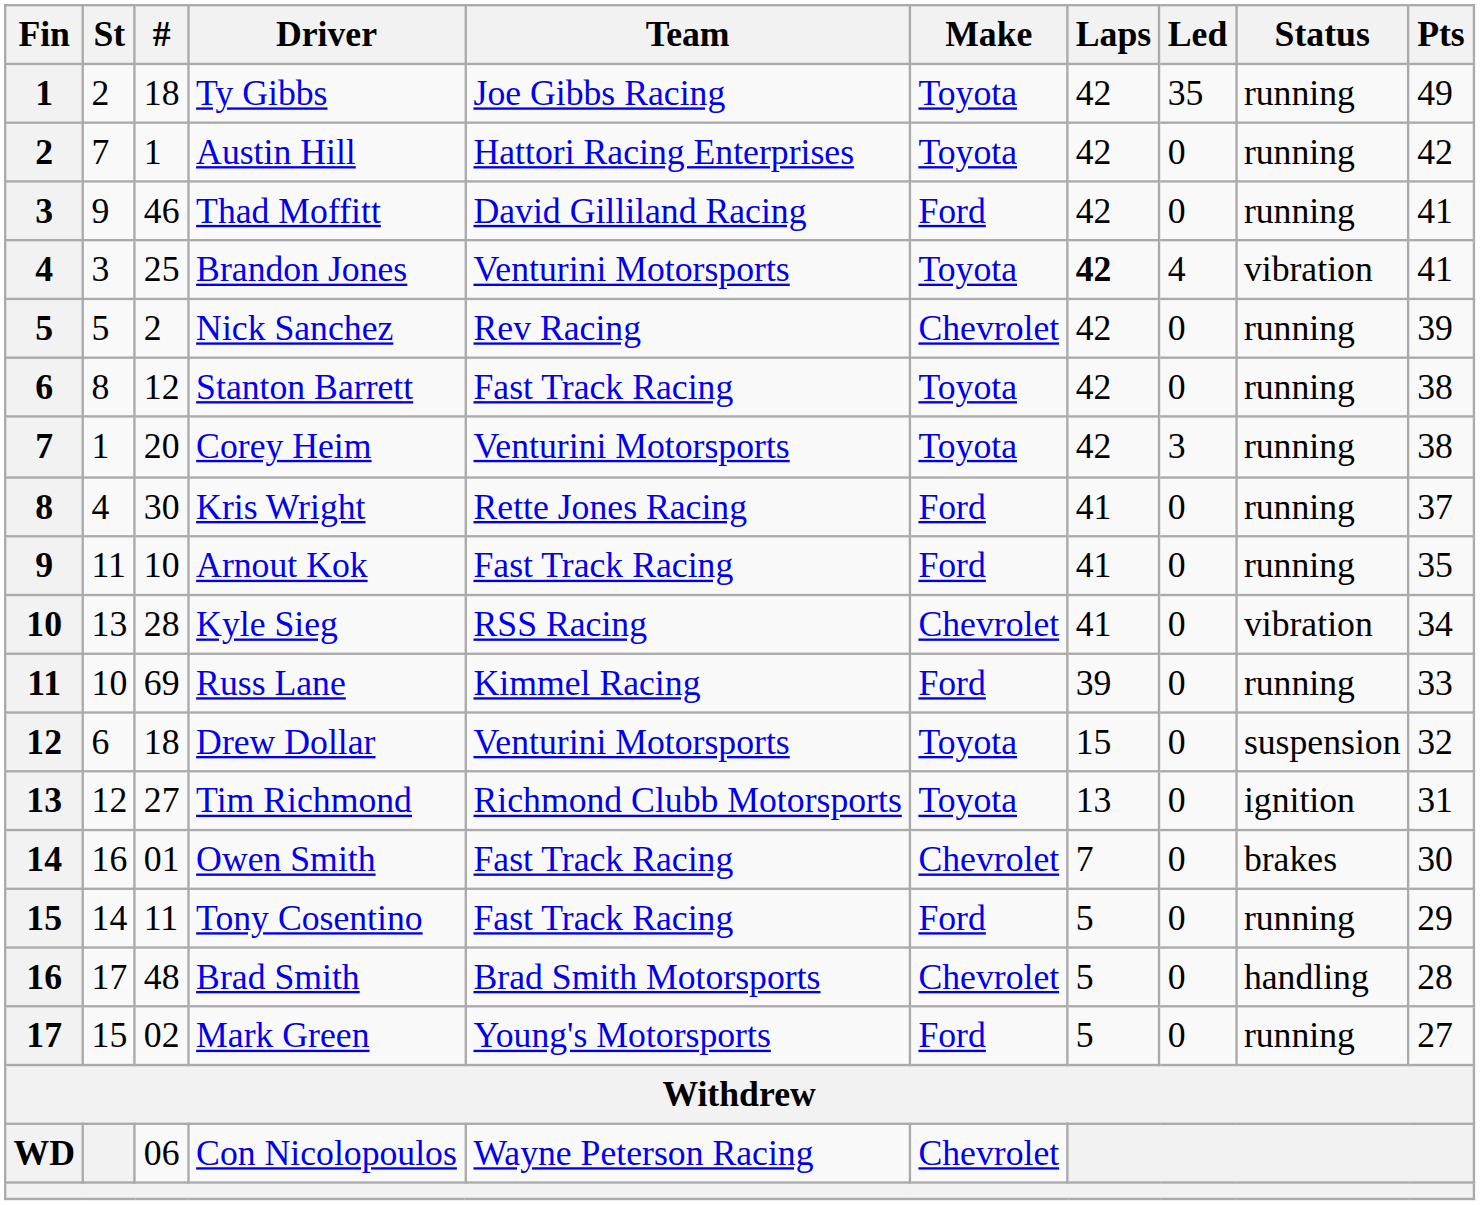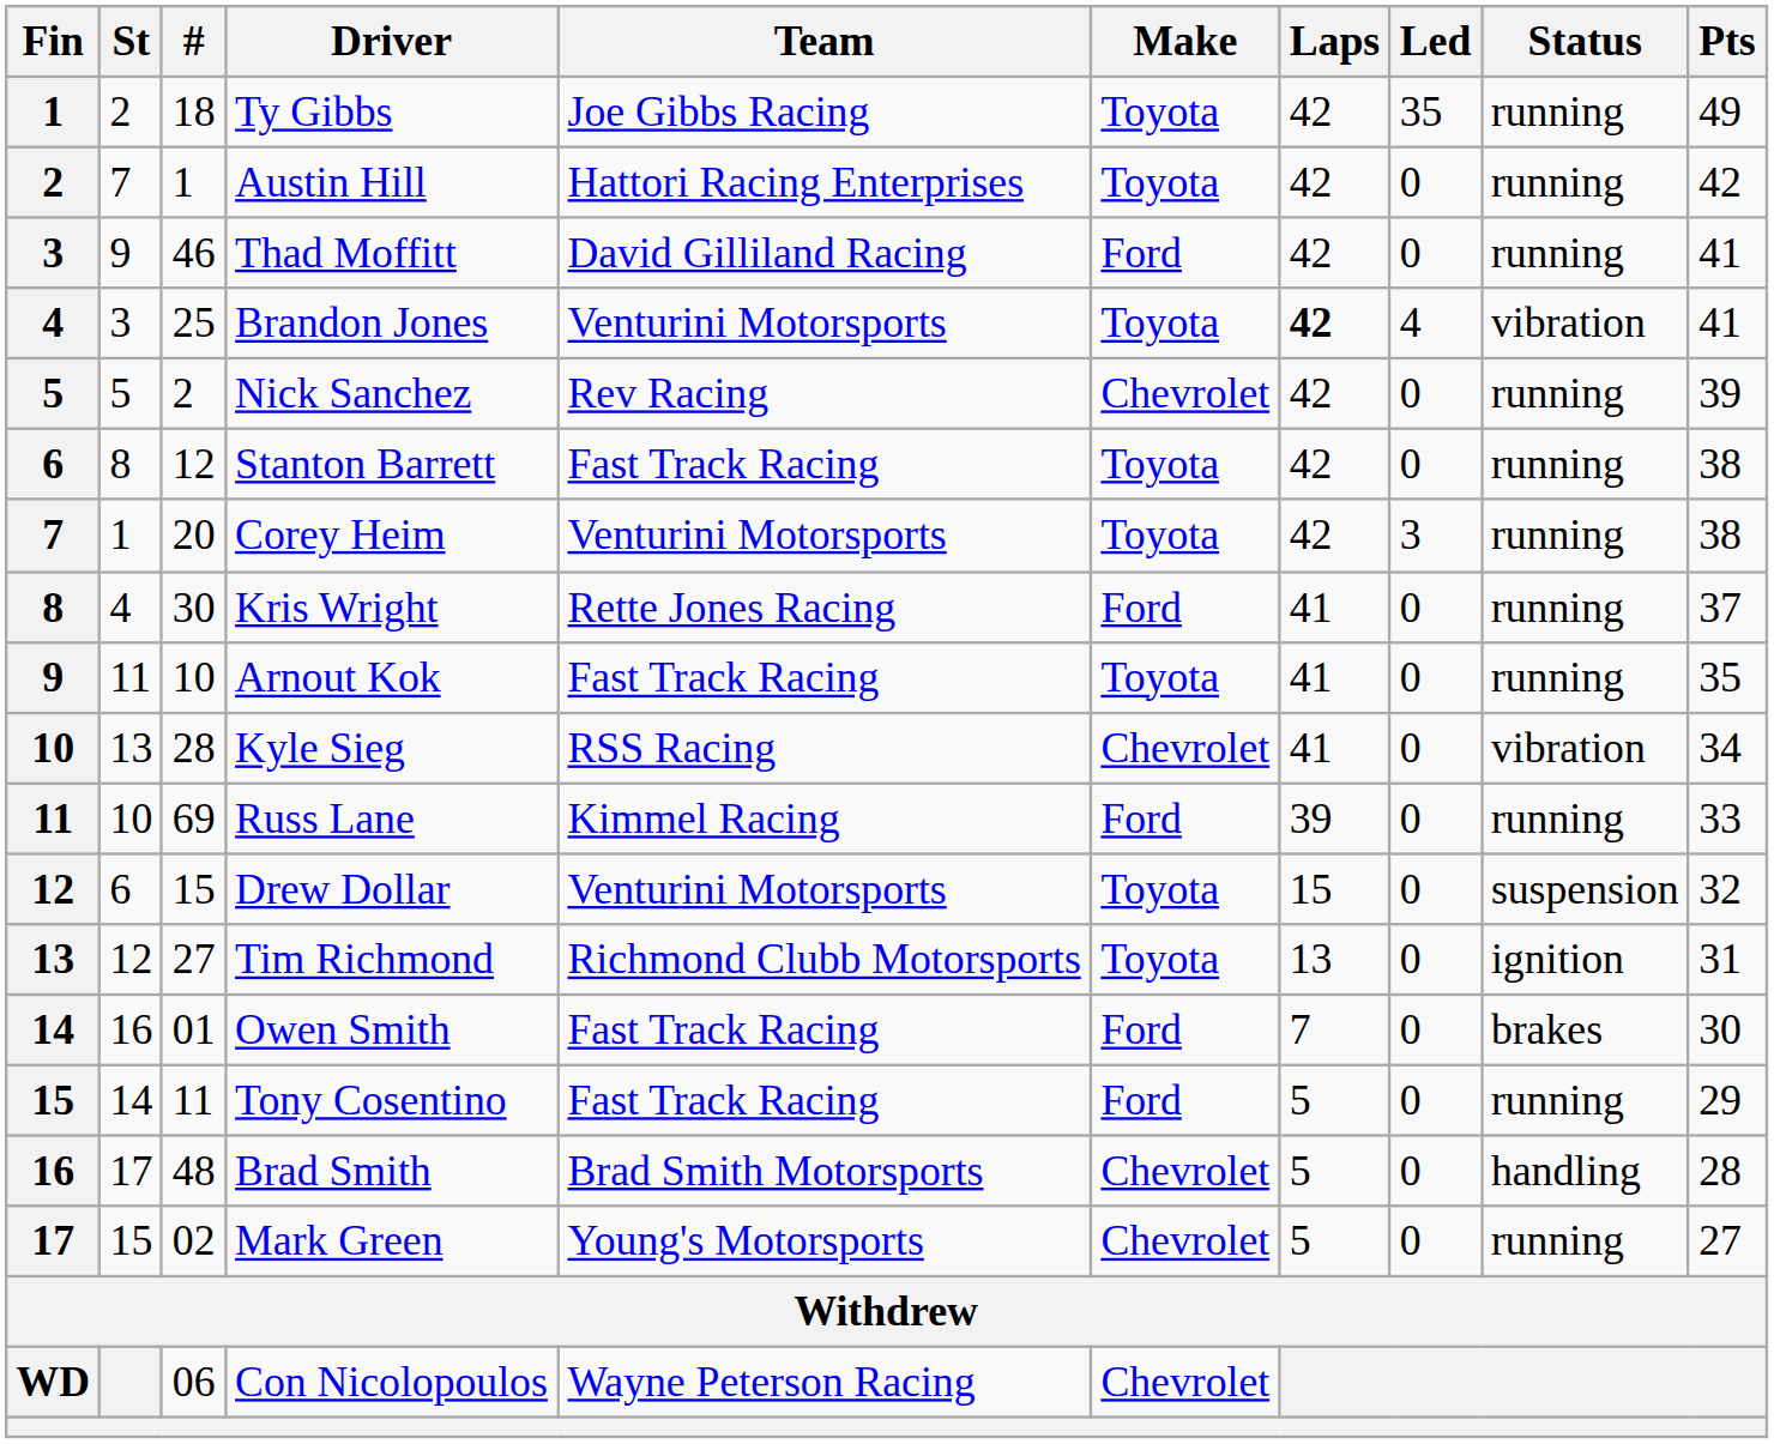Arnout Kok | Make: Ford -> Toyota
Drew Dollar | #: 18 -> 15
Owen Smith | Make: Chevrolet -> Ford
Mark Green | Make: Ford -> Chevrolet
